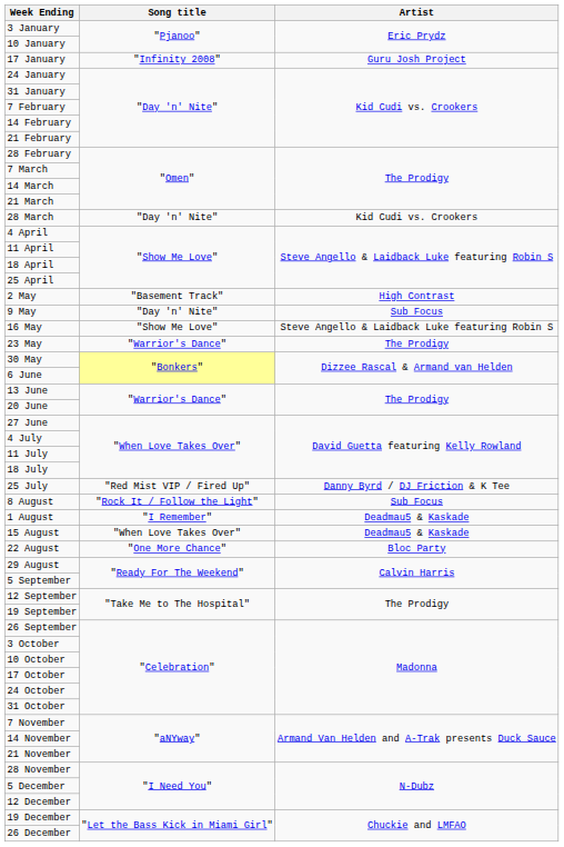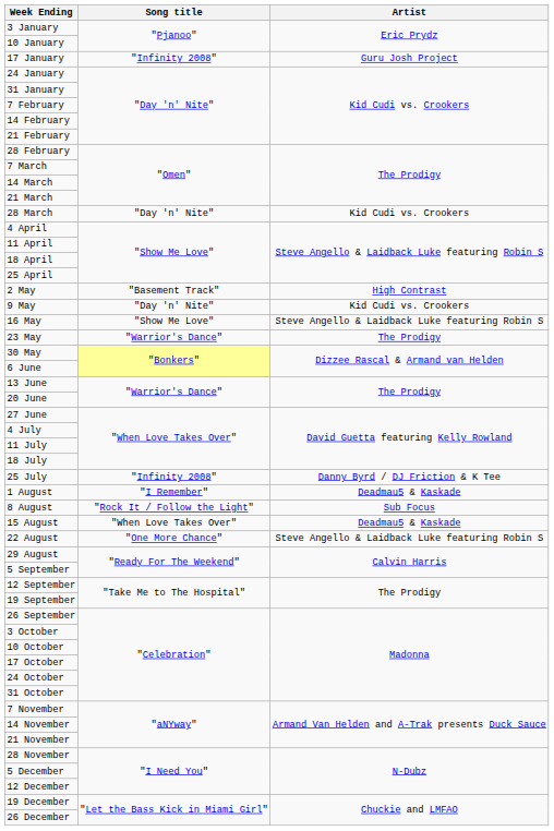9 May | Artist: Sub Focus -> Kid Cudi vs. Crookers
25 July | Song title: "Red Mist VIP / Fired Up" -> "Infinity 2008"
rows swapped: 1 August <-> 8 August
22 August | Artist: Bloc Party -> Steve Angello & Laidback Luke featuring Robin S
